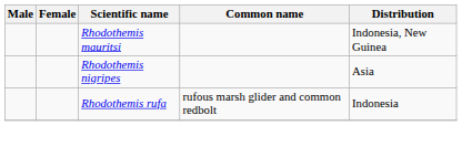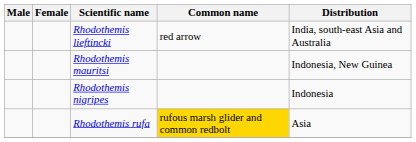+ row: Rhodothemis lieftincki | red arrow | India, south-east Asia and Australia
Rhodothemis nigripes | Distribution: Asia -> Indonesia
Rhodothemis rufa | Common name: no background -> gold background
Rhodothemis rufa | Distribution: Indonesia -> Asia
